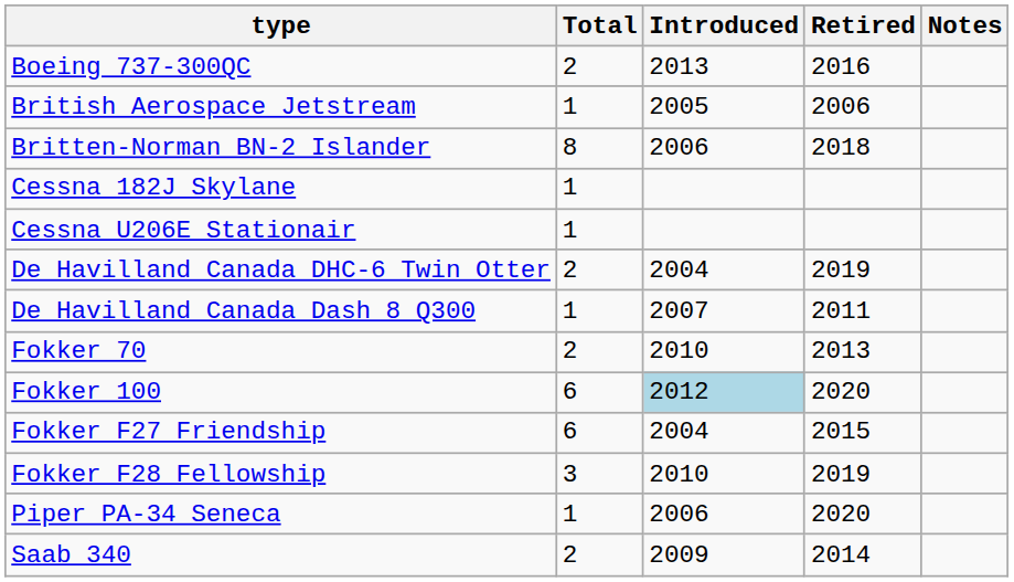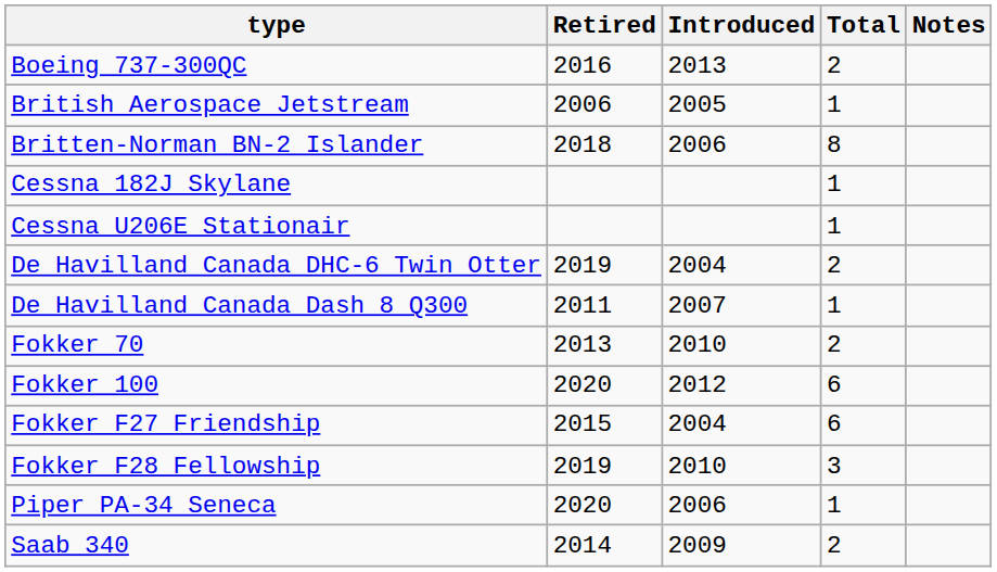columns swapped: Total <-> Retired
Fokker 100 | Introduced: lightblue background -> no background
